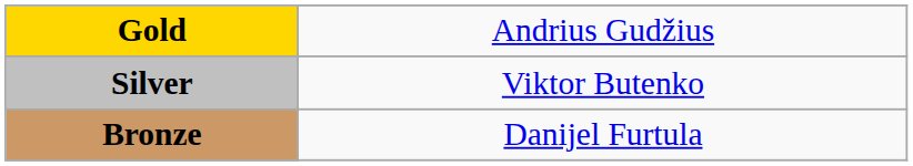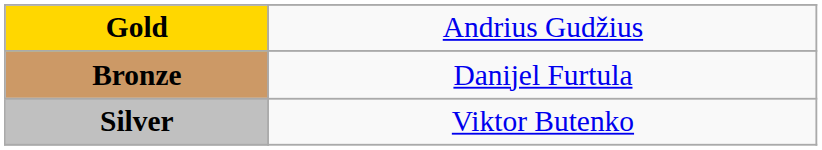rows swapped: Silver <-> Bronze
